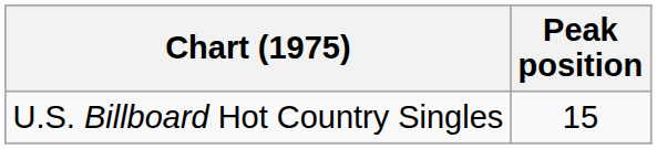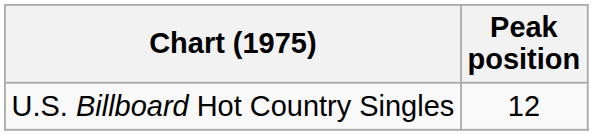U.S. Billboard Hot Country Singles | Peak position: 15 -> 12
